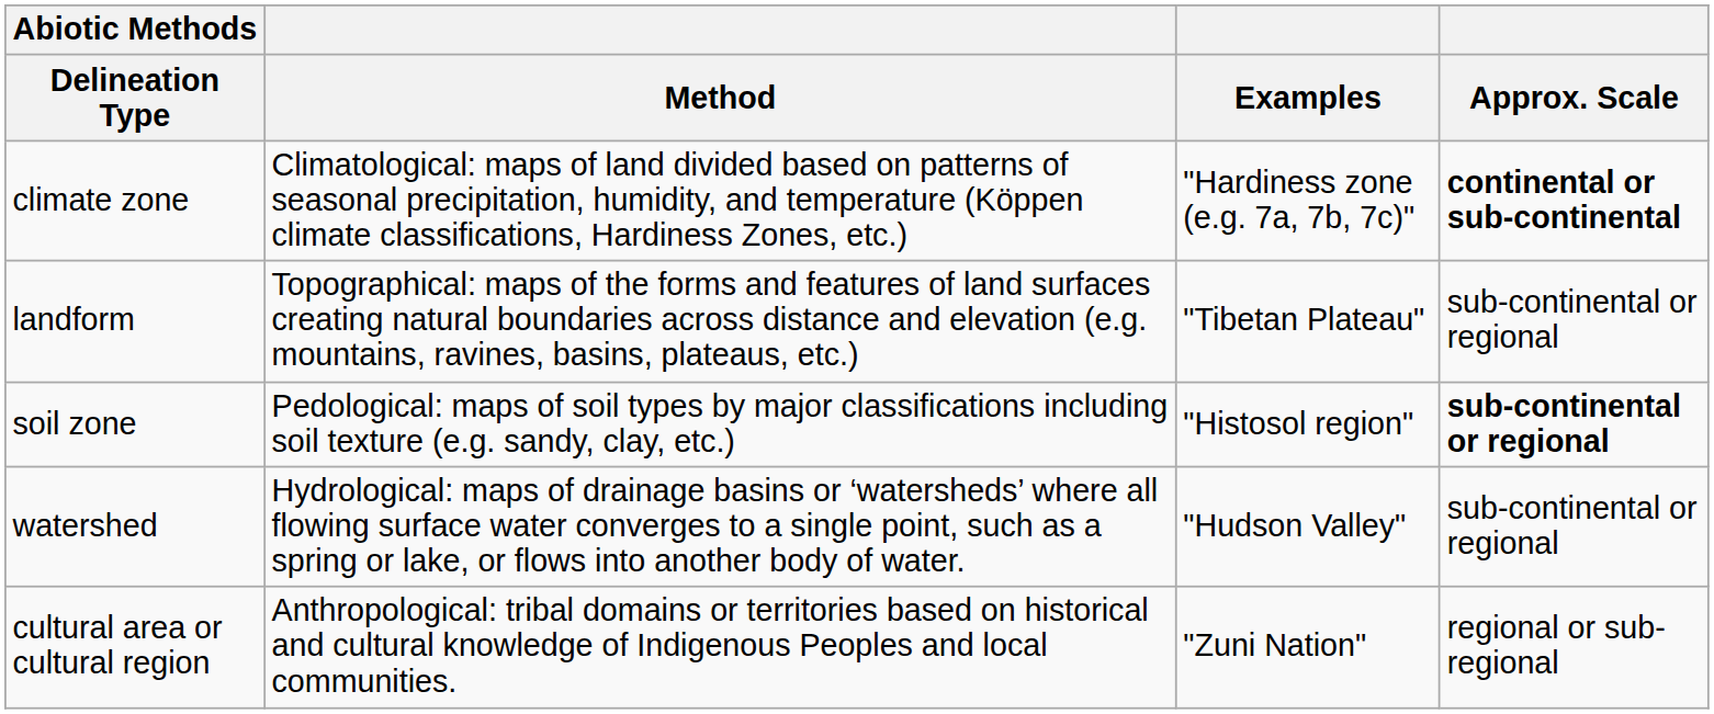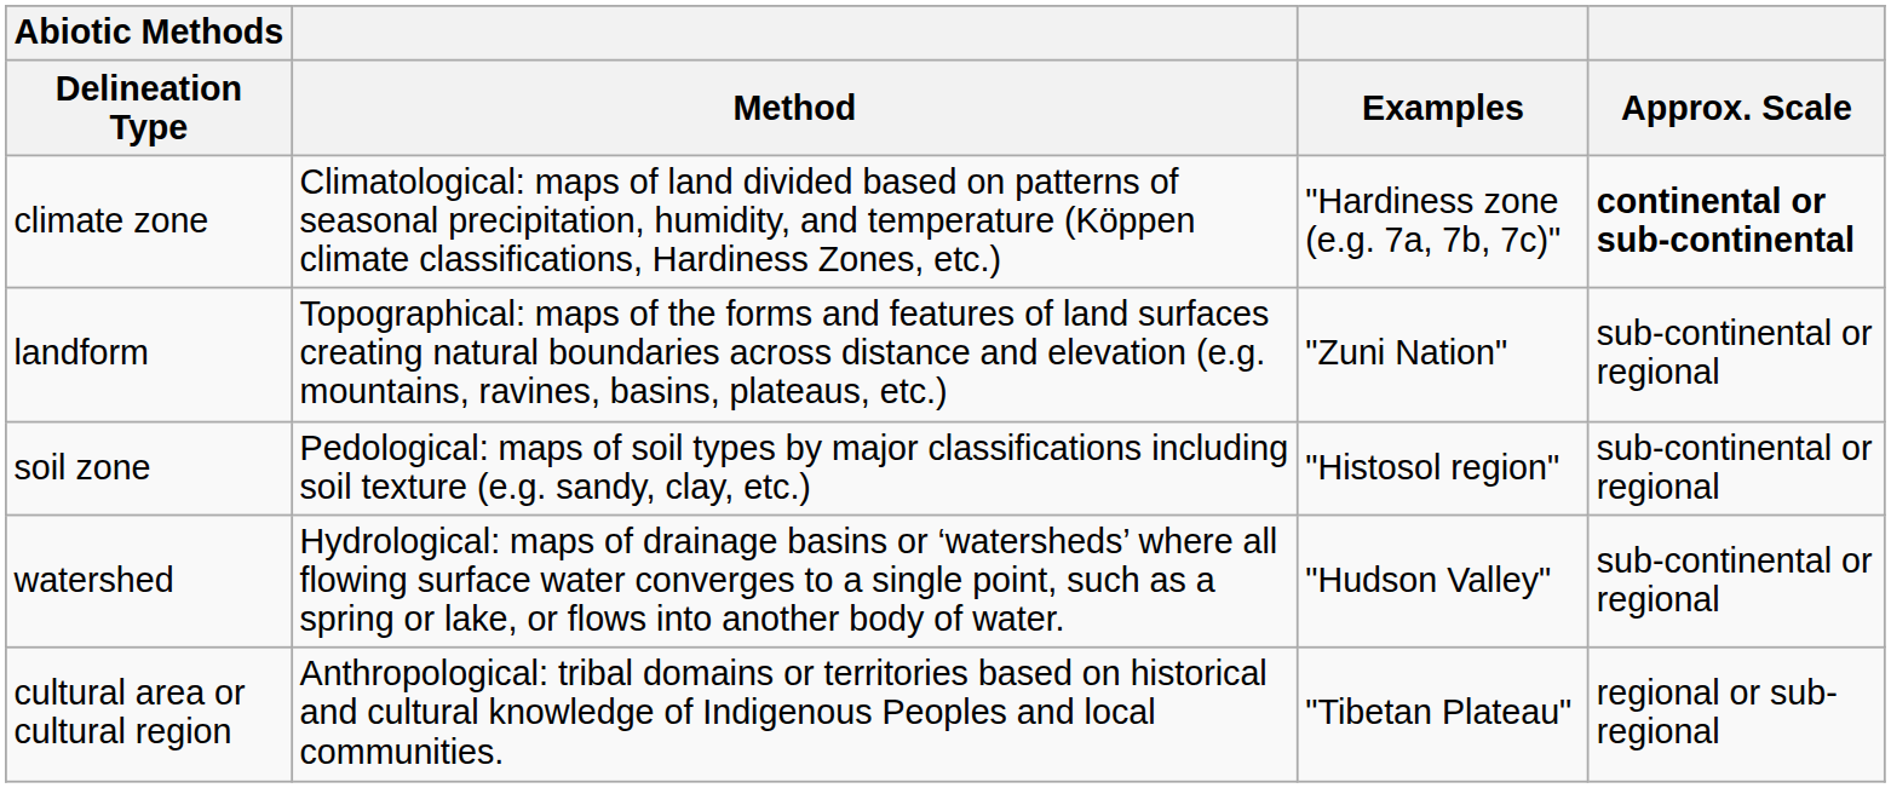landform | Examples: "Tibetan Plateau" -> "Zuni Nation"
soil zone | Approx. Scale: bold -> normal
cultural area or cultural region | Examples: "Zuni Nation" -> "Tibetan Plateau"
